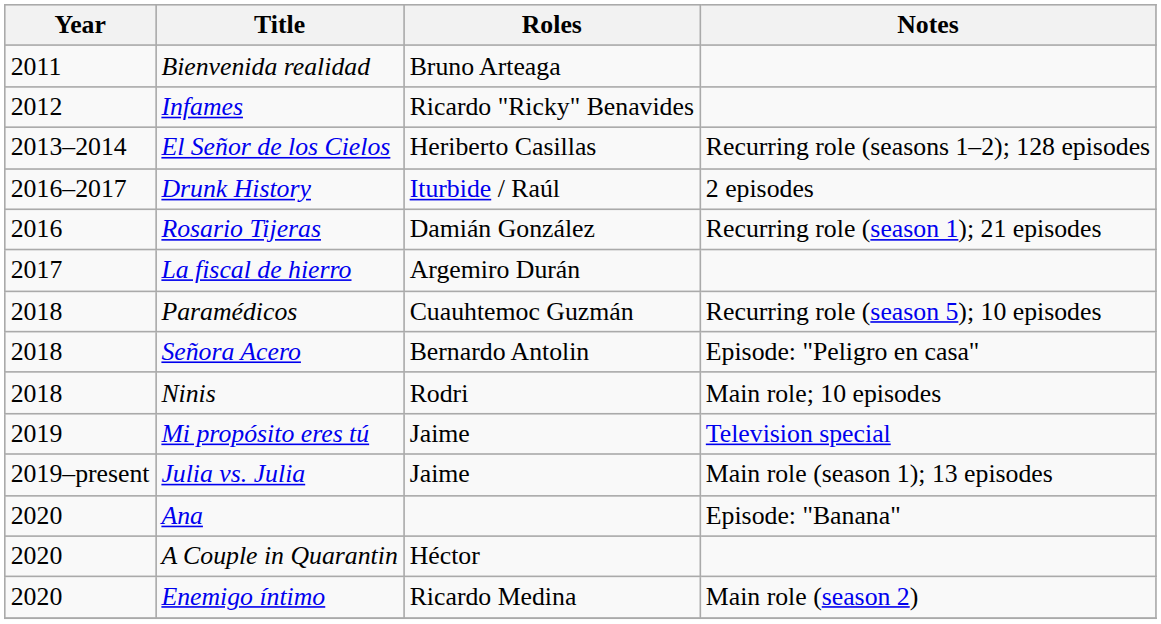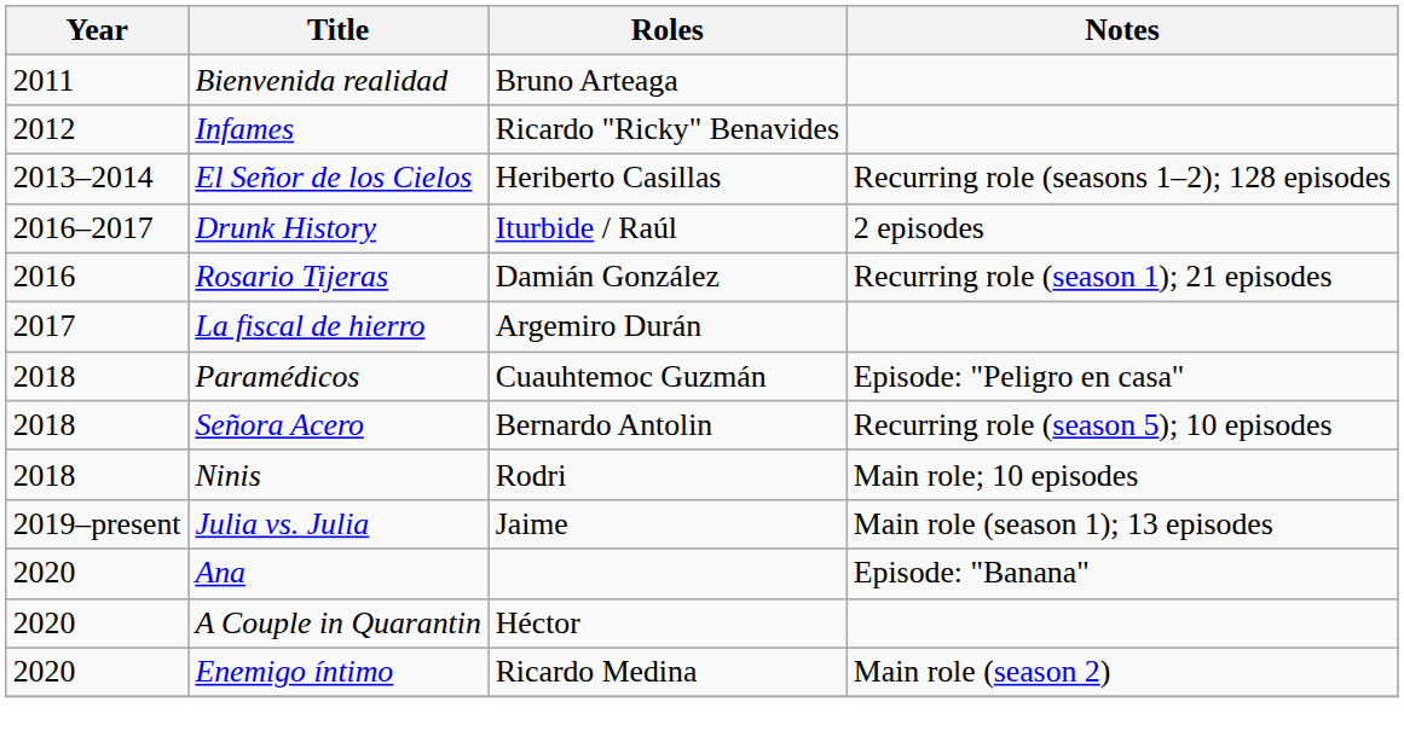Paramédicos | Notes: Recurring role (season 5); 10 episodes -> Episode: "Peligro en casa"
Señora Acero | Notes: Episode: "Peligro en casa" -> Recurring role (season 5); 10 episodes
- row: 2019 | Mi propósito eres tú | Jaime | Television special
